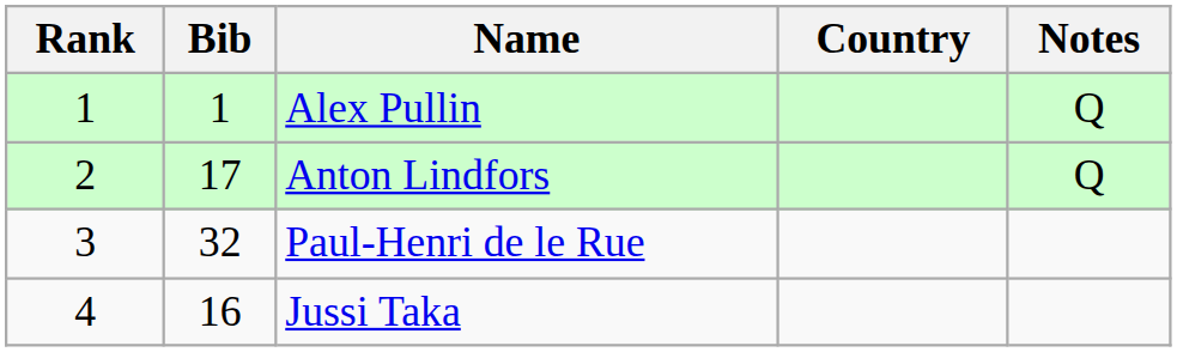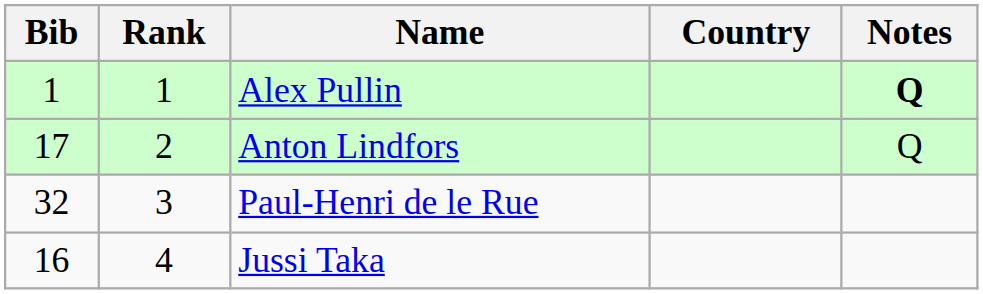columns swapped: Rank <-> Bib
Alex Pullin | Notes: normal -> bold
